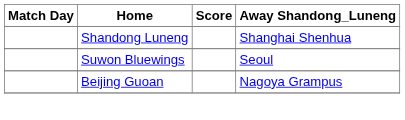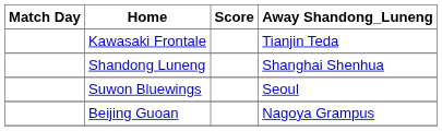+ row: Kawasaki Frontale | Tianjin Teda
